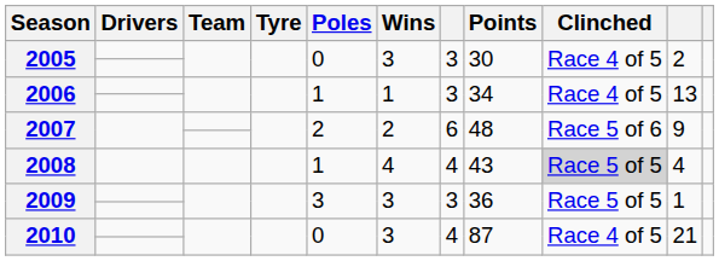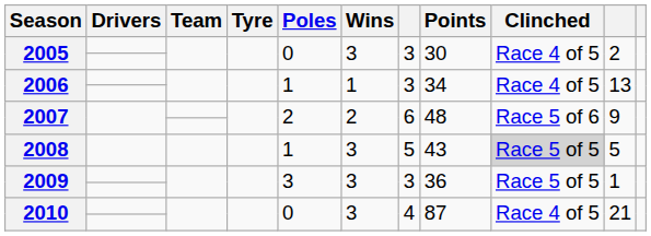2008 | Wins: 4 -> 3
2008 | column 7: 4 -> 5
2008 | column 10: 4 -> 5
